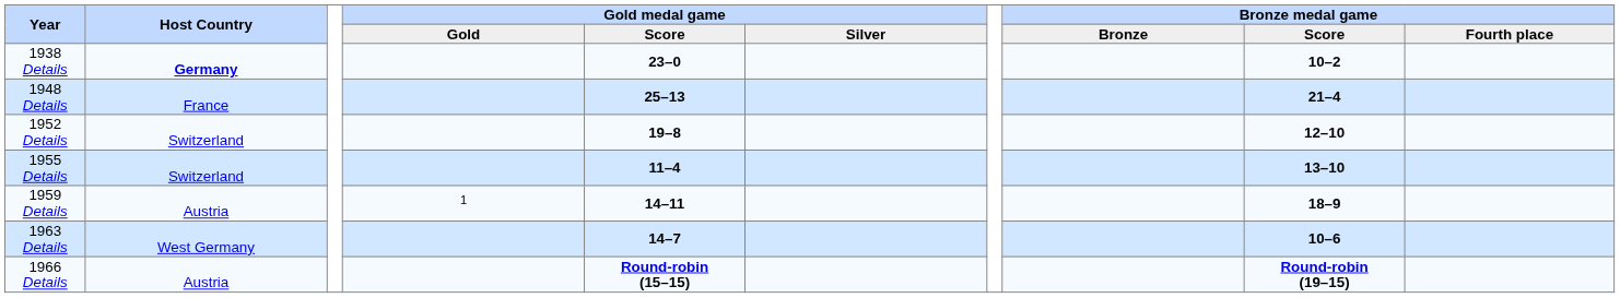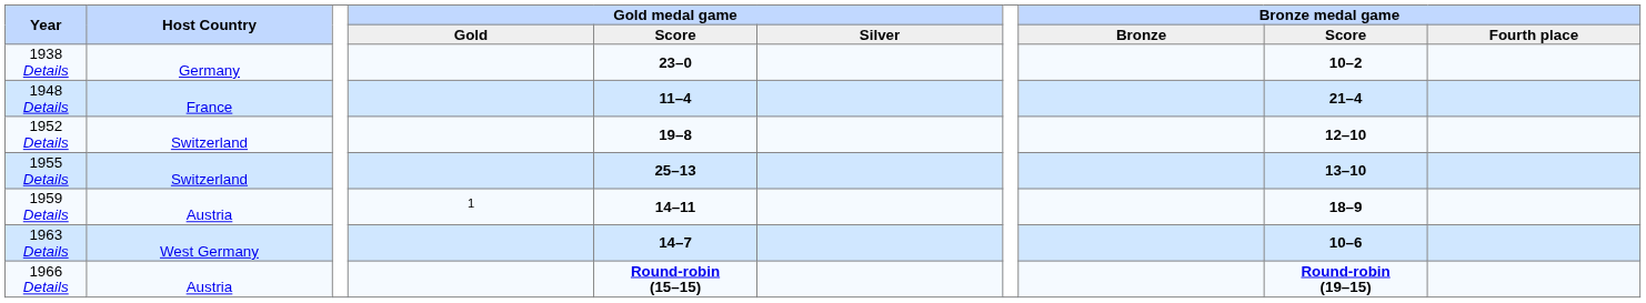1938 Details | Host Country: bold -> normal
1948 Details | Gold medal game / Score: 25–13 -> 11–4
1955 Details | Gold medal game / Score: 11–4 -> 25–13
